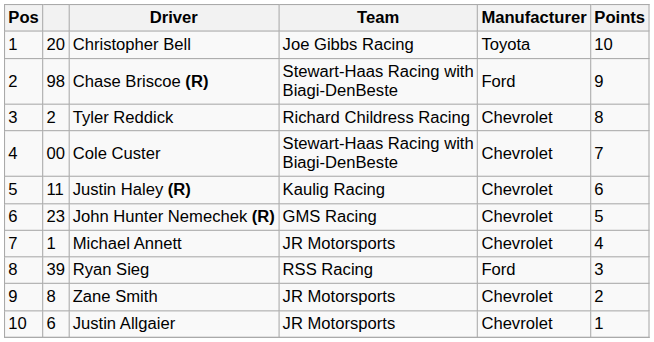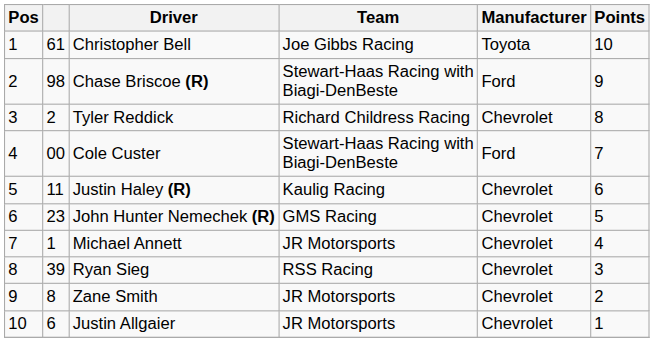Christopher Bell | column 2: 20 -> 61
Cole Custer | Manufacturer: Chevrolet -> Ford
Ryan Sieg | Manufacturer: Ford -> Chevrolet
